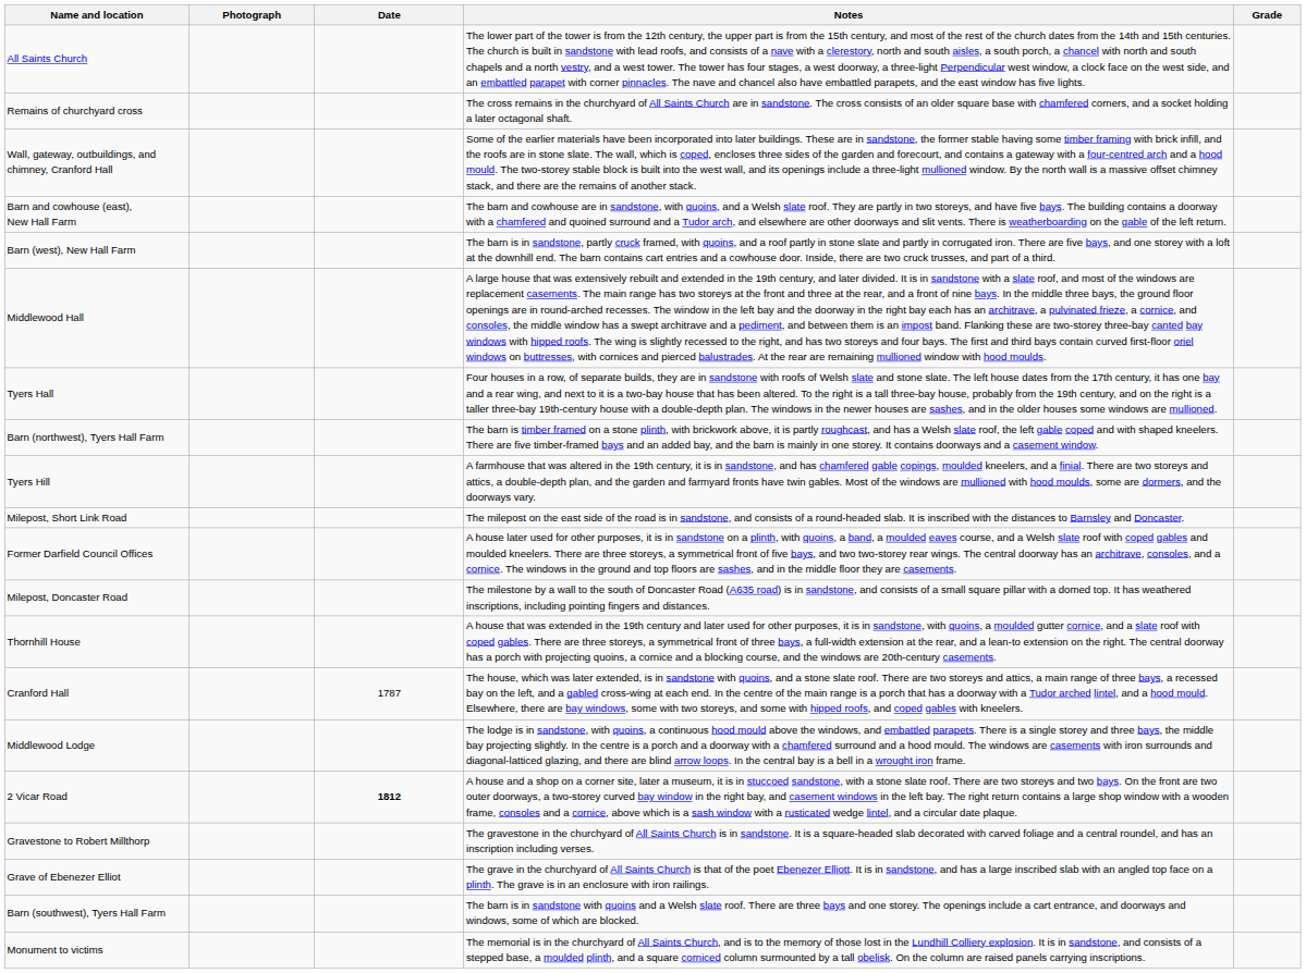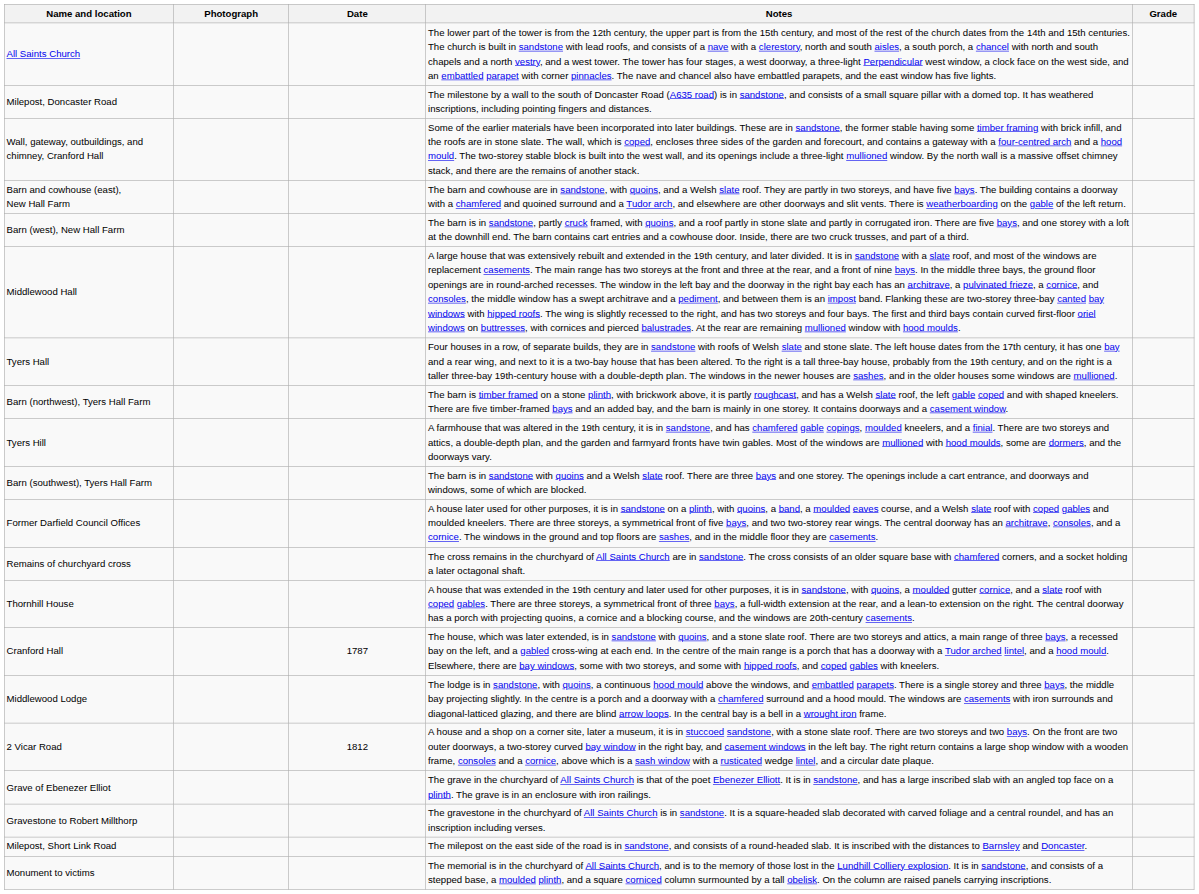rows swapped: Remains of churchyard cross <-> Milepost, Doncaster Road
rows swapped: Barn (southwest), Tyers Hall Farm <-> Milepost, Short Link Road
2 Vicar Road | Date: bold -> normal
rows swapped: Gravestone to Robert Millthorp <-> Grave of Ebenezer Elliot
